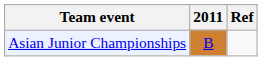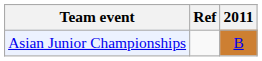columns swapped: 2011 <-> Ref
